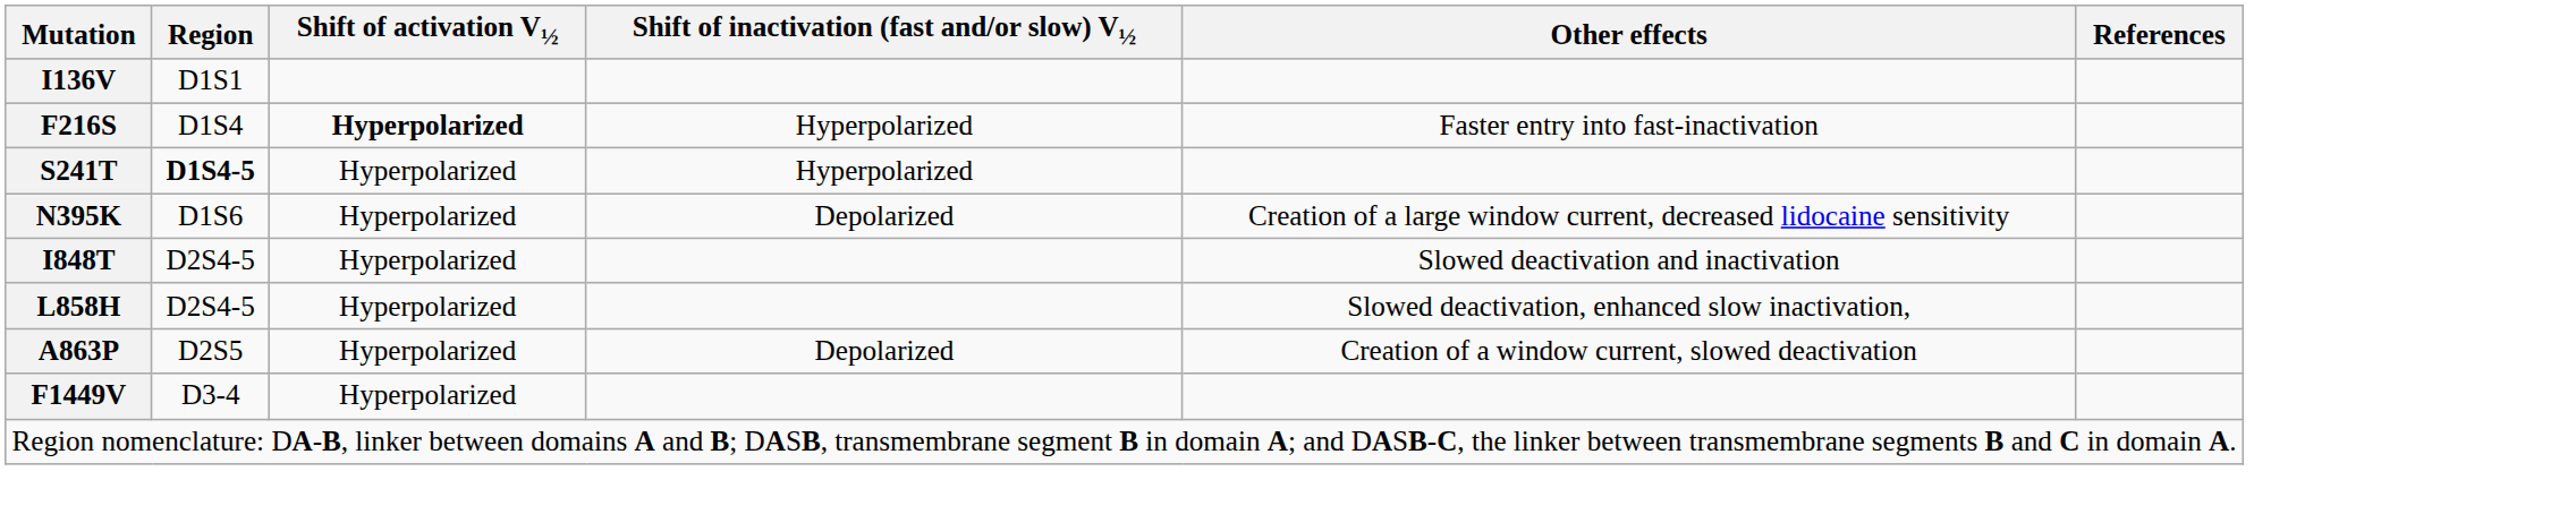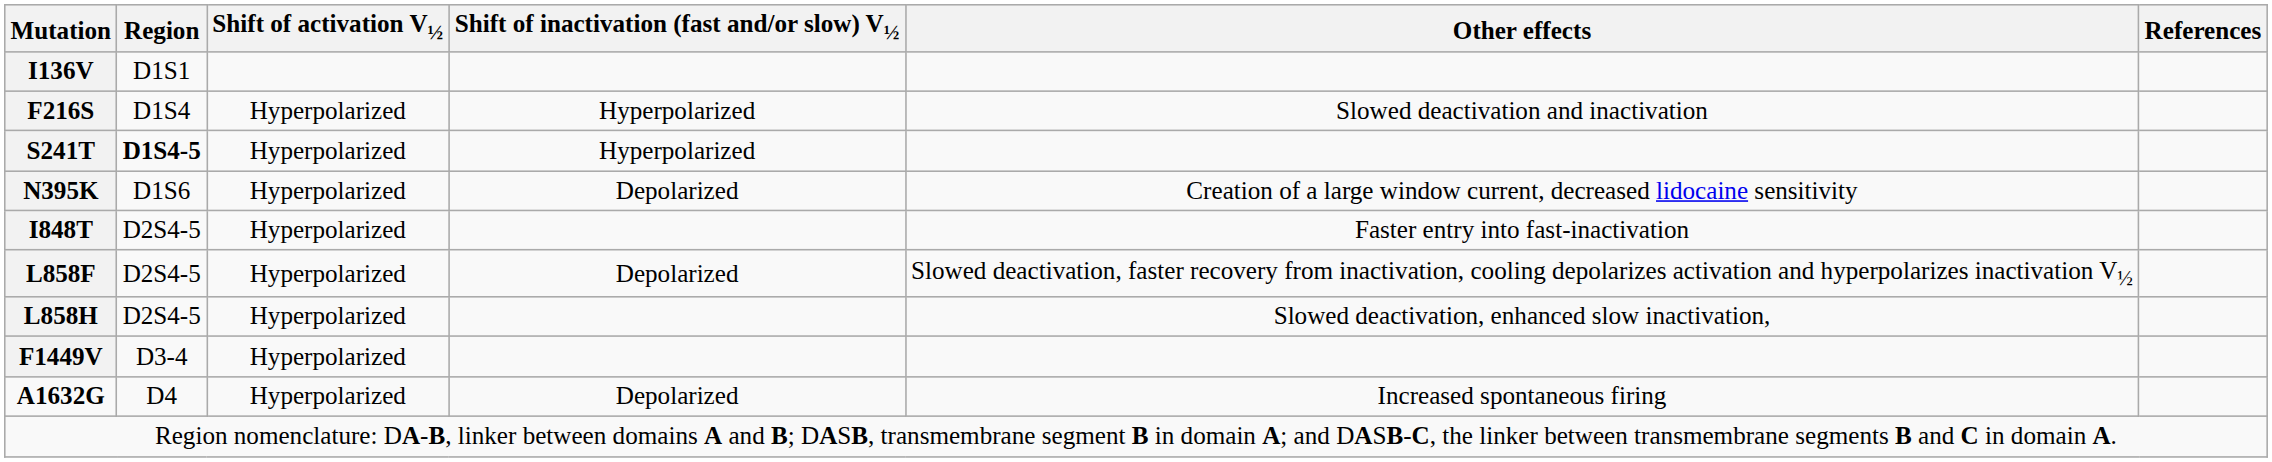F216S | Shift of activation V½: bold -> normal
F216S | Other effects: Faster entry into fast-inactivation -> Slowed deactivation and inactivation
I848T | Other effects: Slowed deactivation and inactivation -> Faster entry into fast-inactivation
+ row: L858F | D2S4-5 | Hyperpolarized | Depolarized | Slowed deactivation, faster recovery from inactivation, cooling depolarizes activation and hyperpolarizes inactivation V½
- row: A863P | D2S5 | Hyperpolarized | Depolarized | Creation of a window current, slowed deactivation
+ row: A1632G | D4 | Hyperpolarized | Depolarized | Increased spontaneous firing
